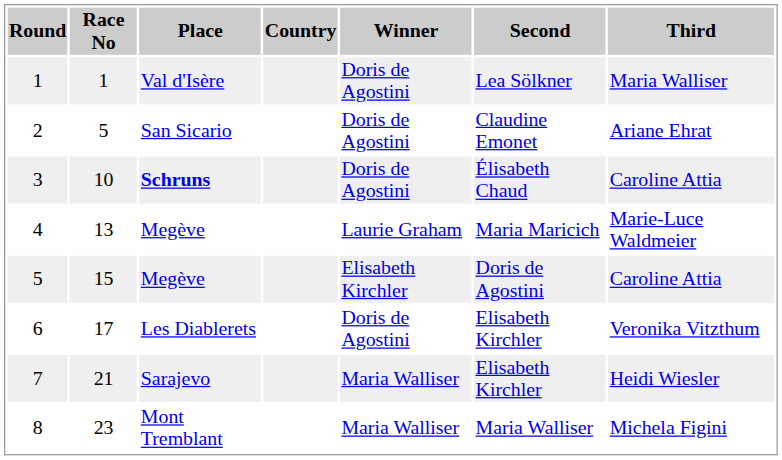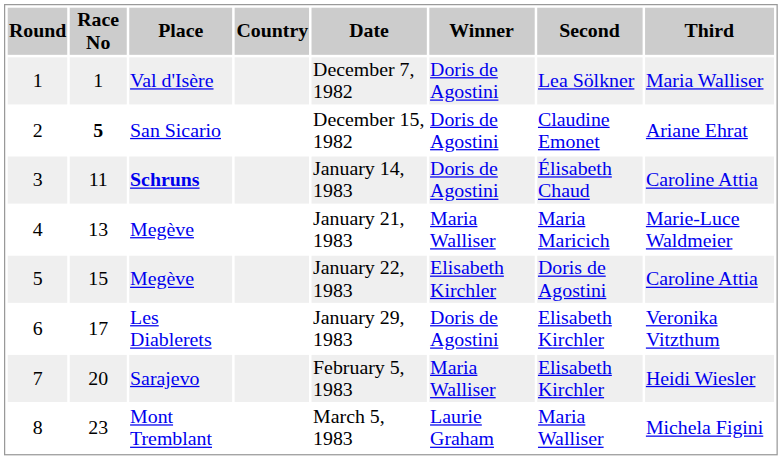+ column: Date | December 7, 1982 | December 15, 1982 | January 14, 1983 | January 21, 1983 | January 22, 1983 | January 29, 1983 | February 5, 1983 | March 5, 1983
2 | Race No: normal -> bold
3 | Race No: 10 -> 11
4 | Winner: Laurie Graham -> Maria Walliser
7 | Race No: 21 -> 20
8 | Winner: Maria Walliser -> Laurie Graham
